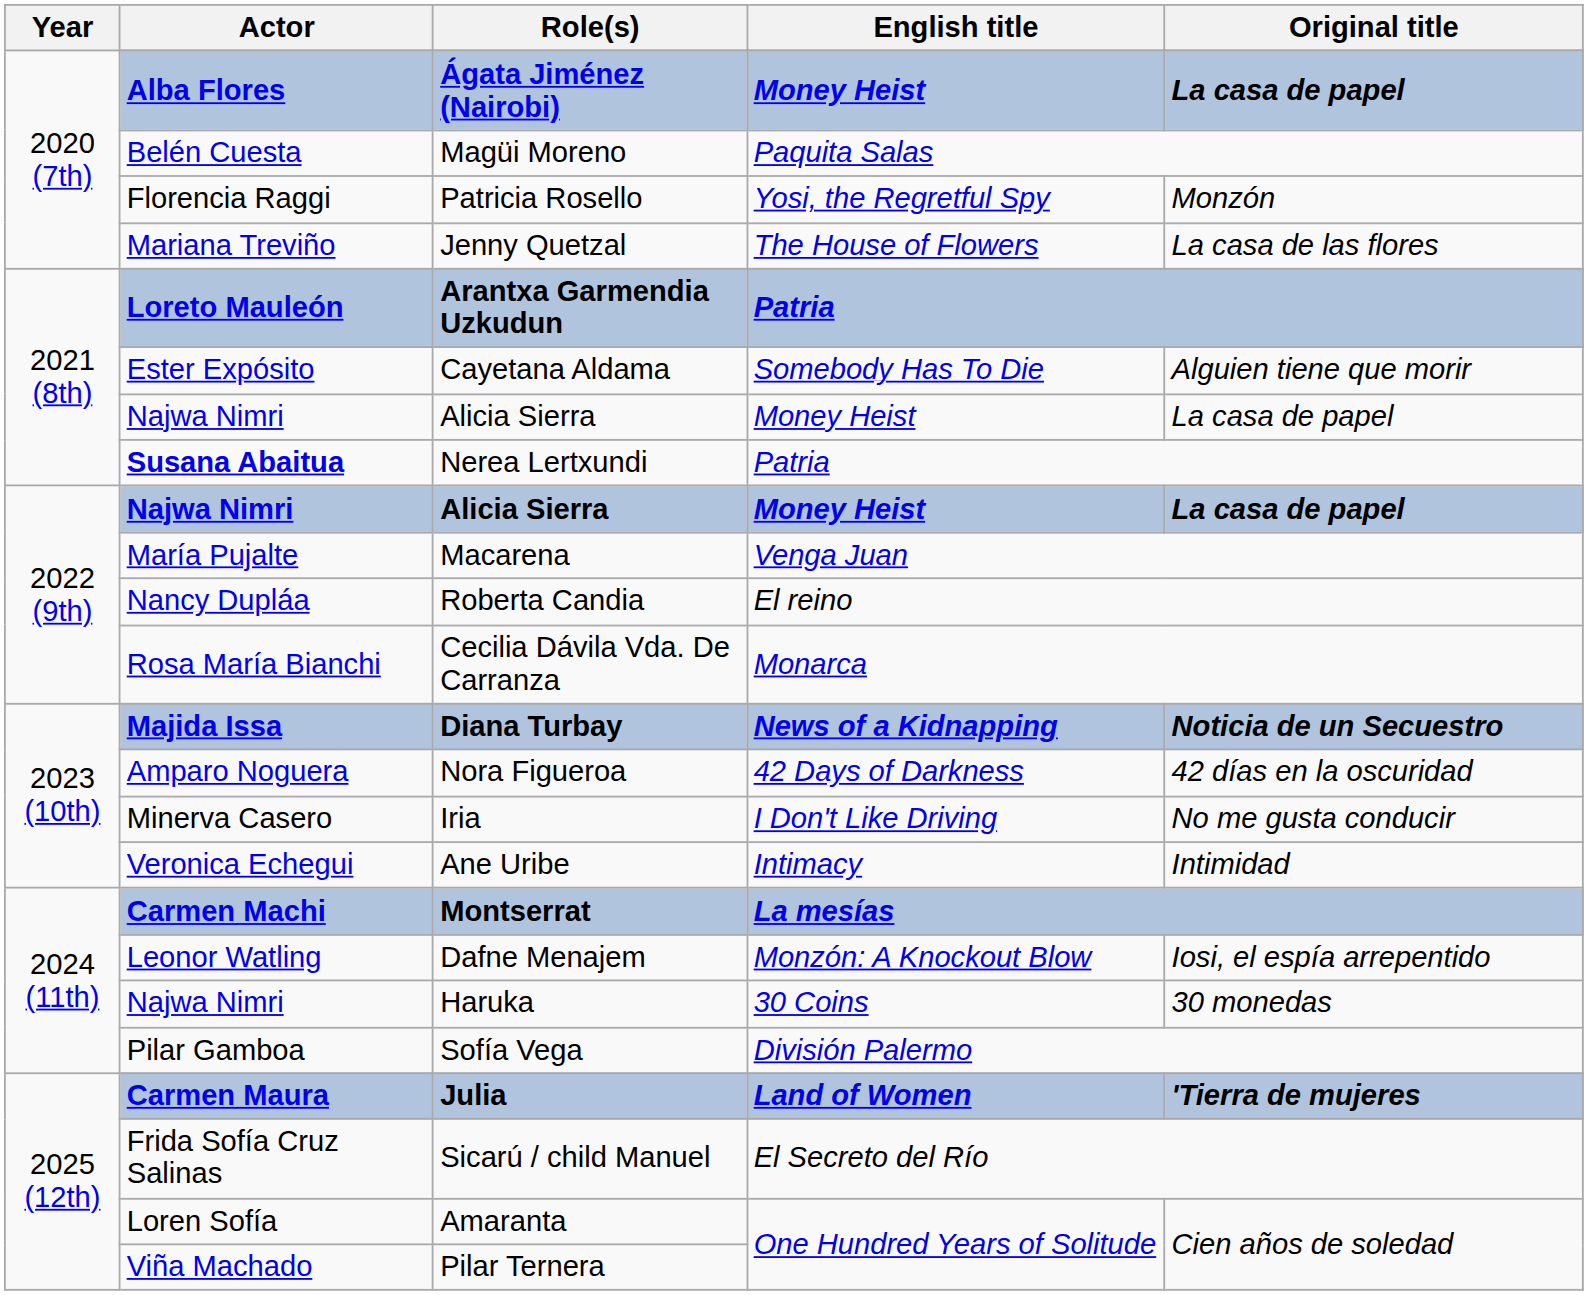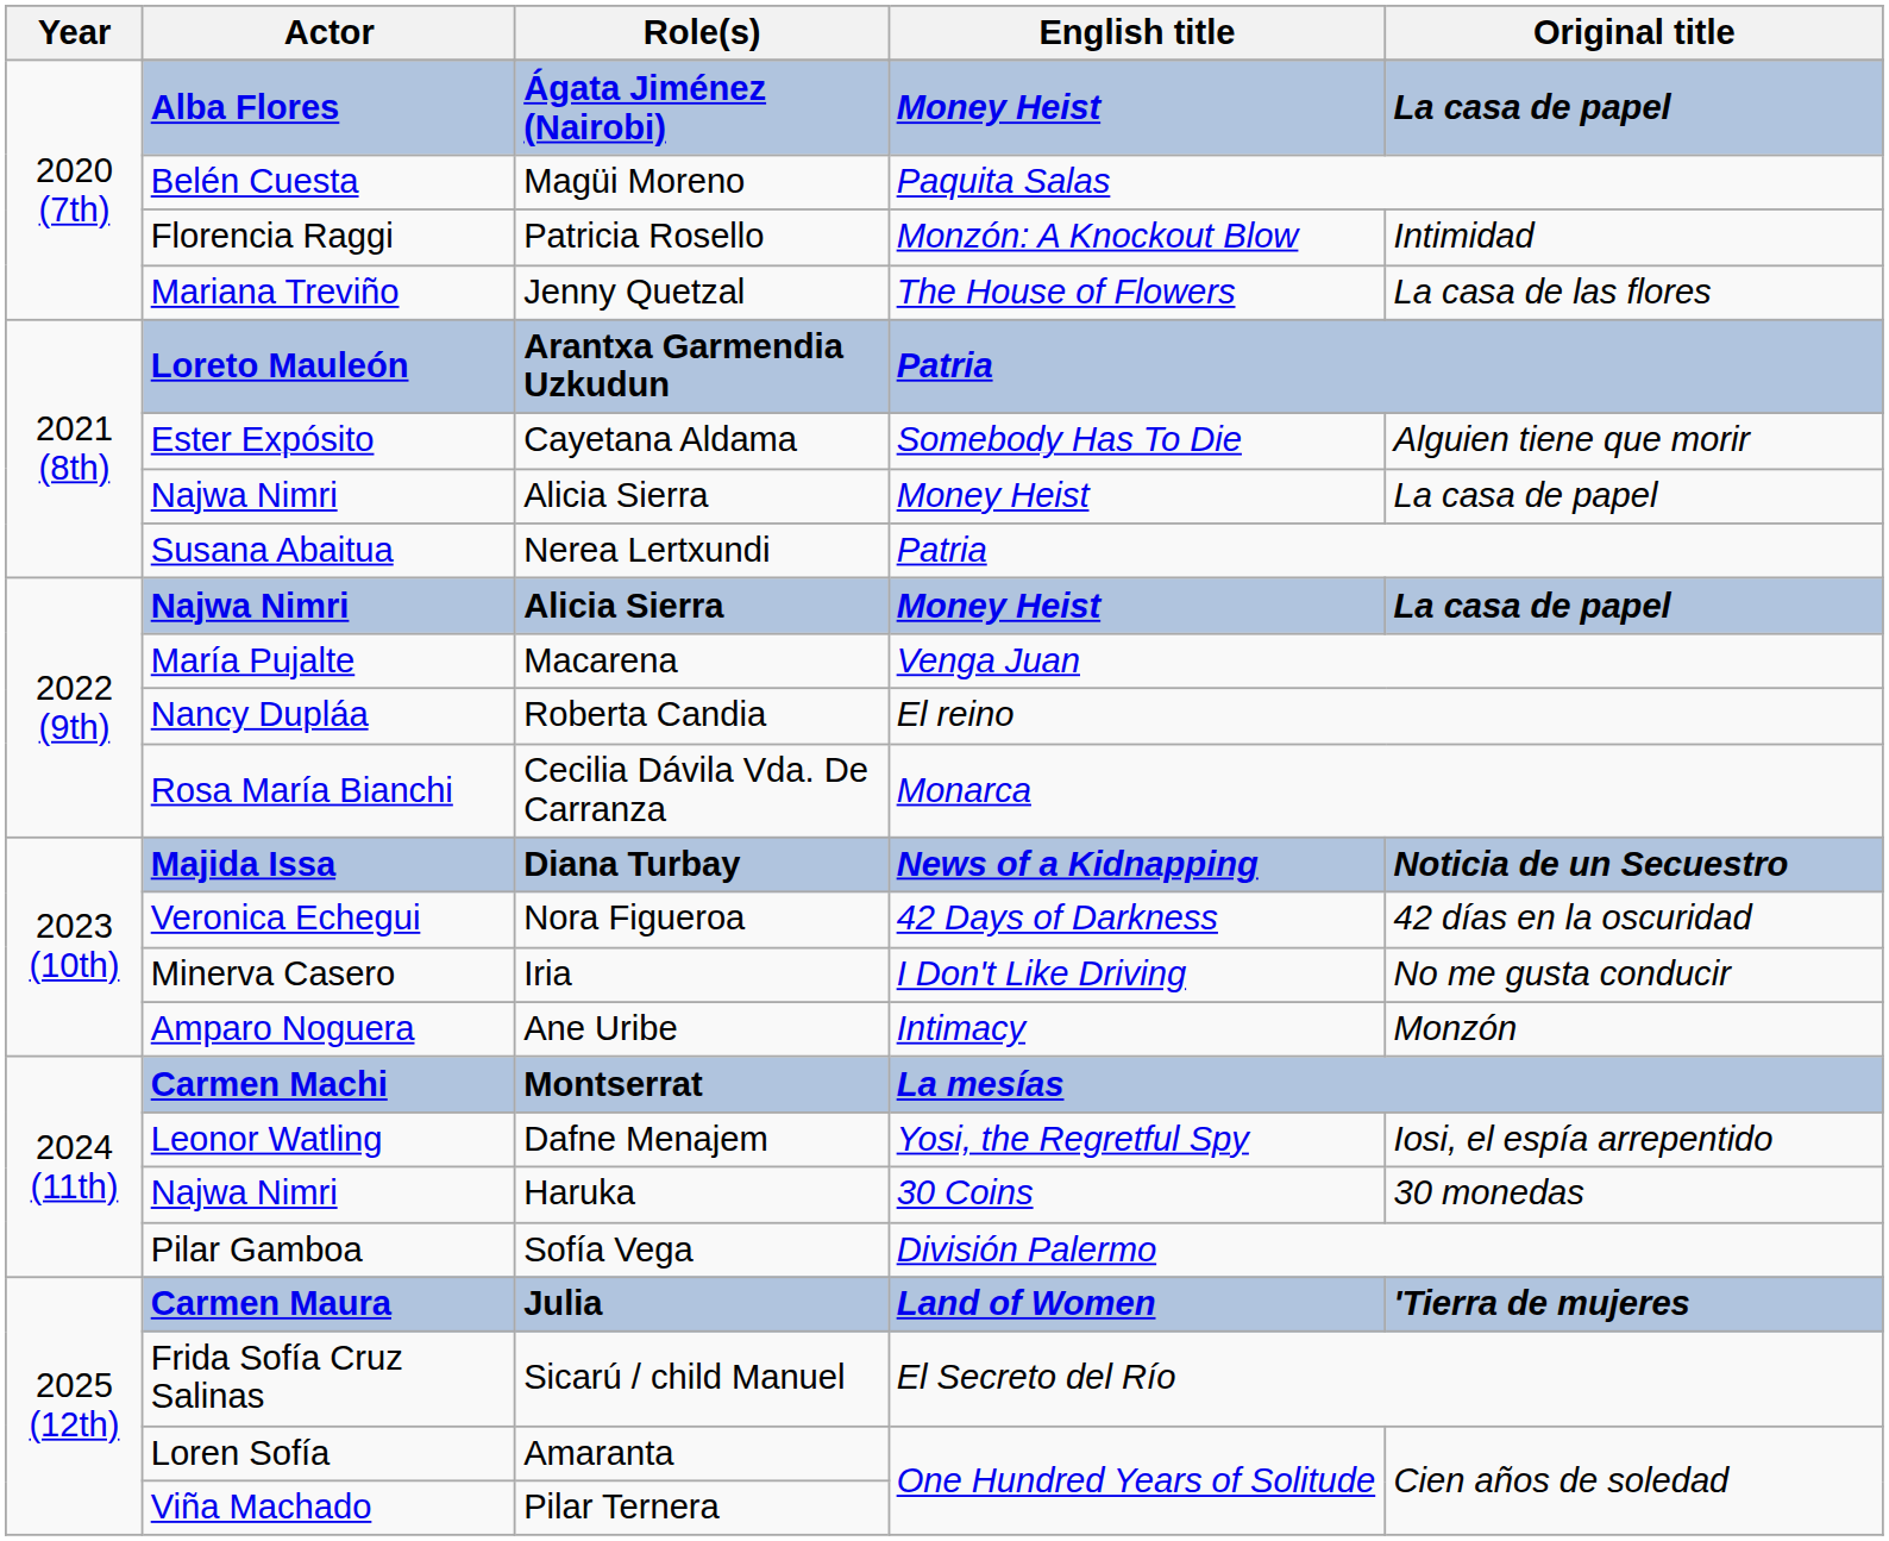Patricia Rosello | English title: Yosi, the Regretful Spy -> Monzón: A Knockout Blow
Patricia Rosello | Original title: Monzón -> Intimidad
Nerea Lertxundi | Actor: bold -> normal
Nora Figueroa | Actor: Amparo Noguera -> Veronica Echegui
Ane Uribe | Actor: Veronica Echegui -> Amparo Noguera
Ane Uribe | Original title: Intimidad -> Monzón
Dafne Menajem | English title: Monzón: A Knockout Blow -> Yosi, the Regretful Spy
